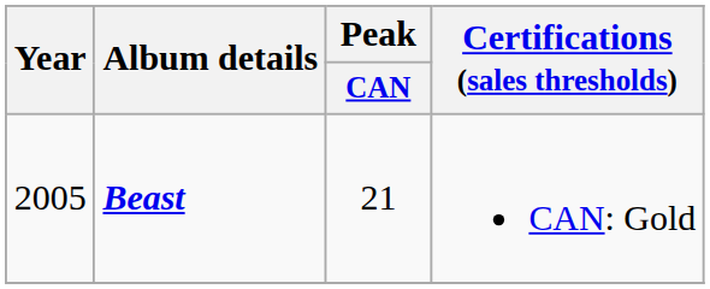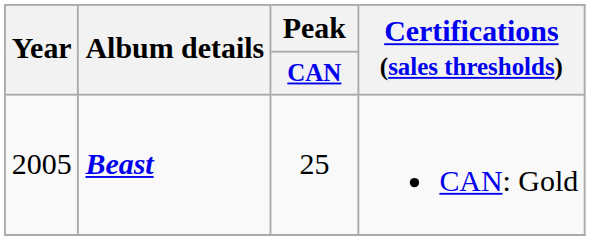Beast | Peak / CAN: 21 -> 25
